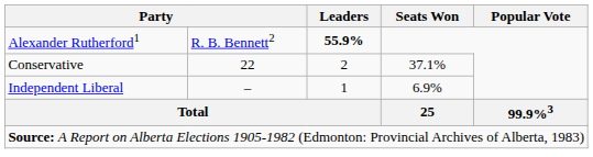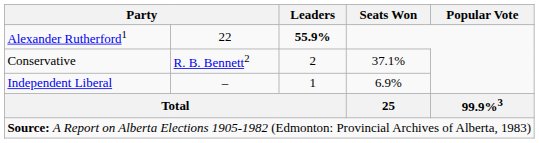Alexander Rutherford1 | column 2: R. B. Bennett2 -> 22
Conservative | column 2: 22 -> R. B. Bennett2
